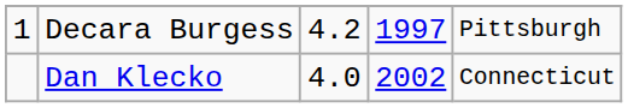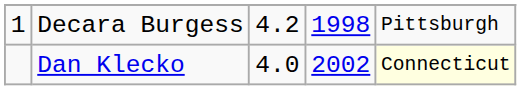Decara Burgess | column 4: 1997 -> 1998
Dan Klecko | column 5: no background -> lightyellow background
